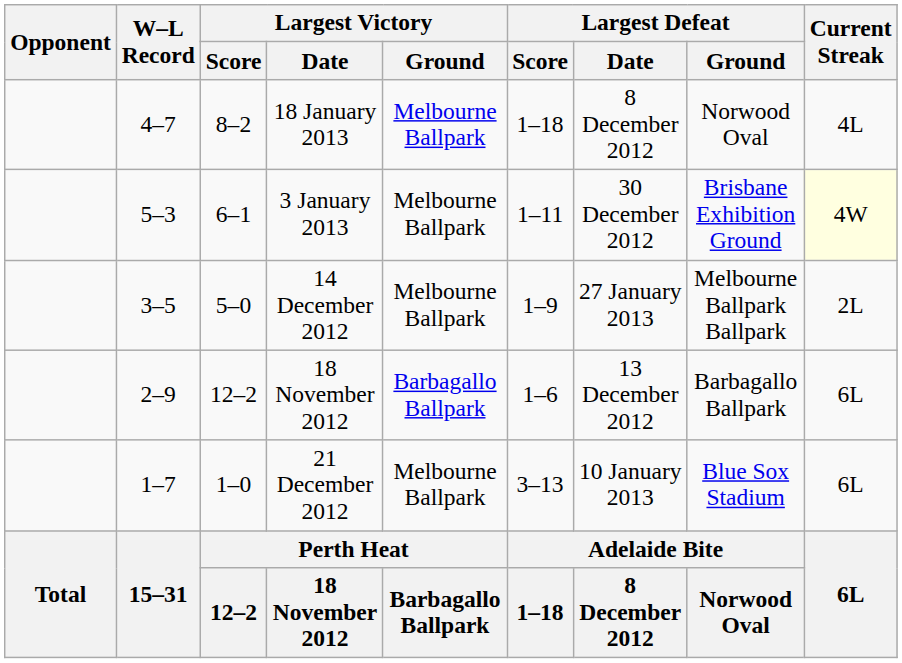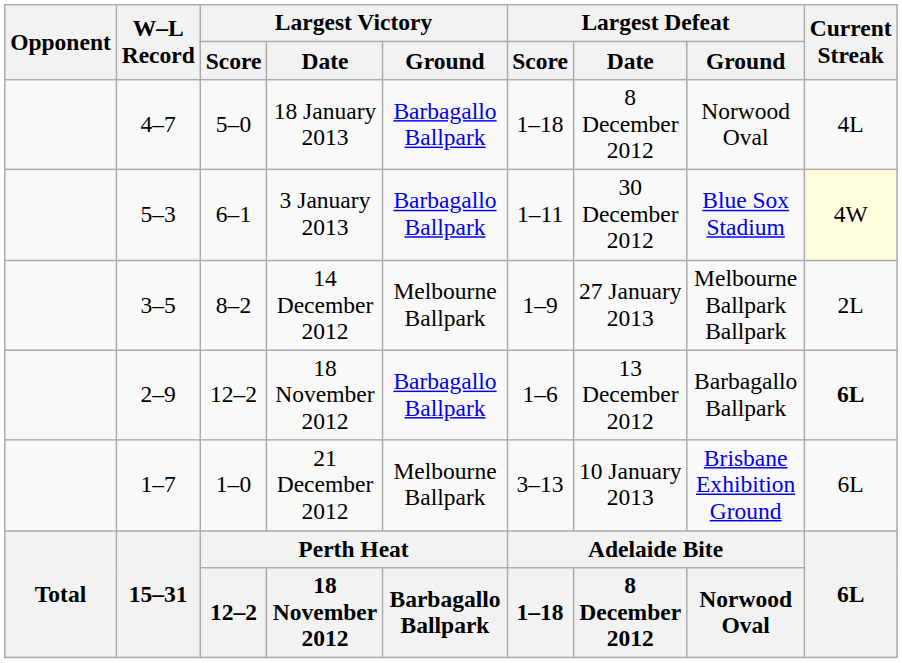18 January 2013 | Largest Victory / Score: 8–2 -> 5–0
18 January 2013 | Largest Victory / Ground: Melbourne Ballpark -> Barbagallo Ballpark
3 January 2013 | Largest Victory / Ground: Melbourne Ballpark -> Barbagallo Ballpark
3 January 2013 | Largest Defeat / Ground: Brisbane Exhibition Ground -> Blue Sox Stadium
14 December 2012 | Largest Victory / Score: 5–0 -> 8–2
2–9 / 18 November 2012 | Current Streak: normal -> bold
21 December 2012 | Largest Defeat / Ground: Blue Sox Stadium -> Brisbane Exhibition Ground
